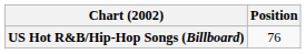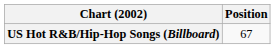US Hot R&B/Hip-Hop Songs (Billboard) | Position: 76 -> 67
